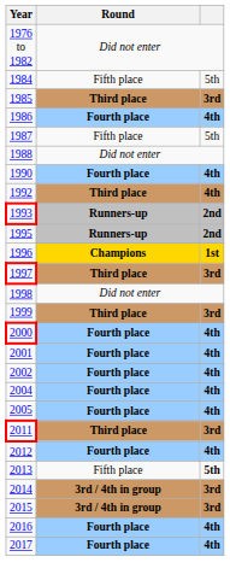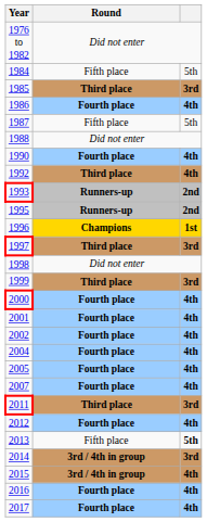+ row: 2007 | Fourth place | 4th
2015 | column 3: 3rd -> 4th
